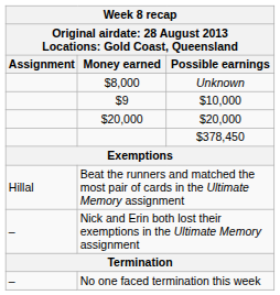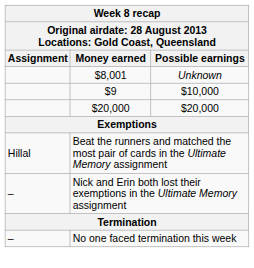Unknown | Money earned: $8,000 -> $8,001
- row: $378,450
